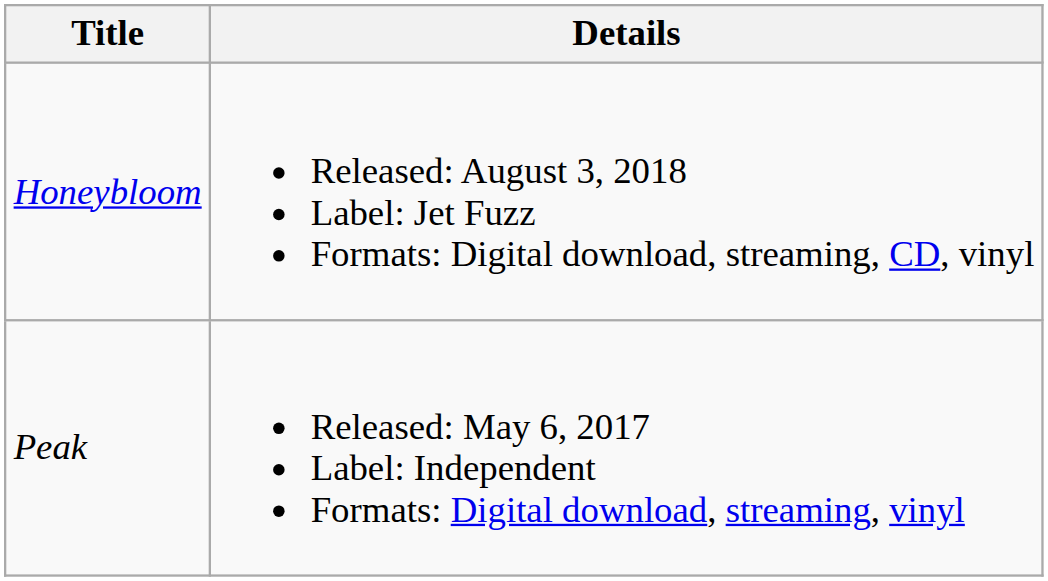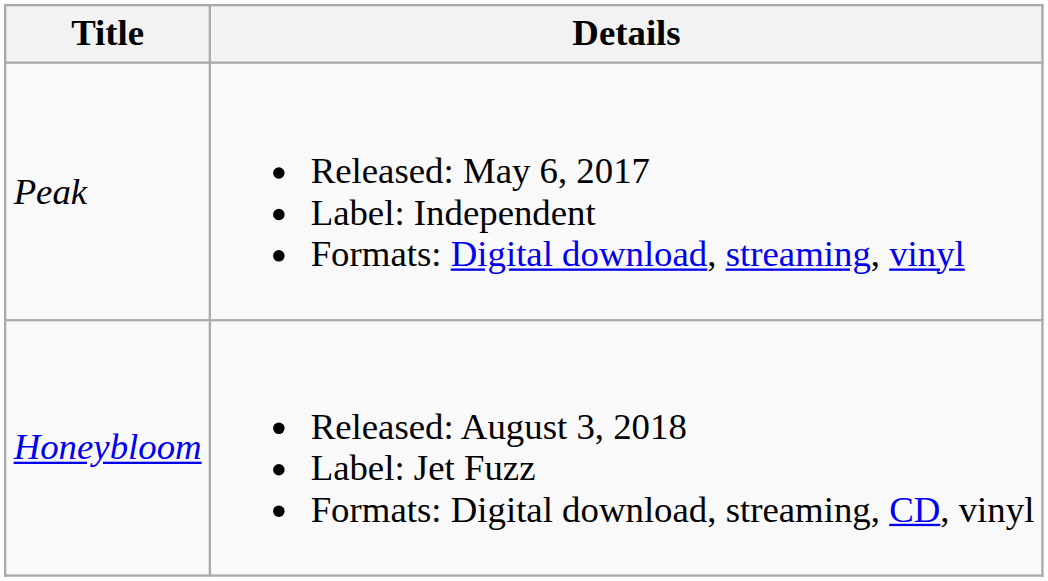rows swapped: Peak <-> Honeybloom
